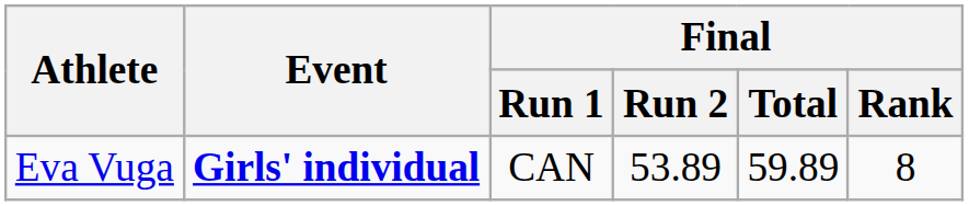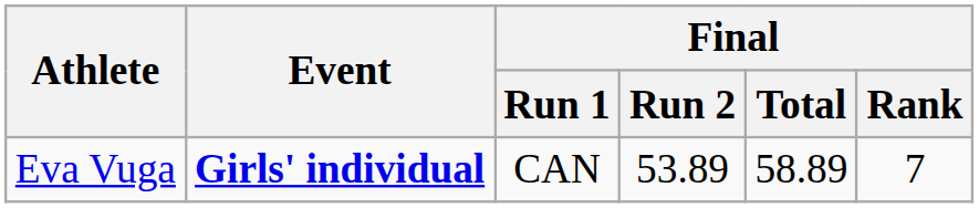Eva Vuga | Final / Total: 59.89 -> 58.89
Eva Vuga | Final / Rank: 8 -> 7
